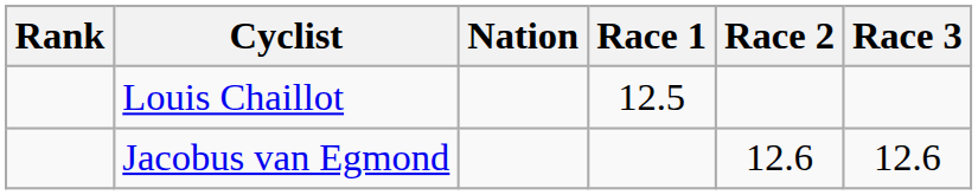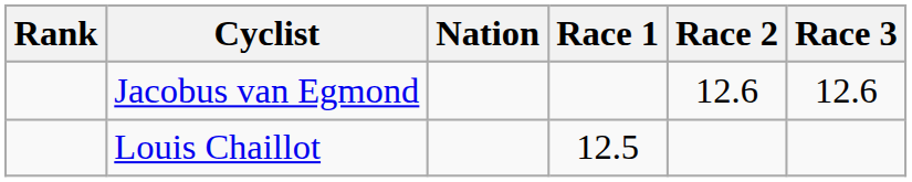rows swapped: Jacobus van Egmond <-> Louis Chaillot
